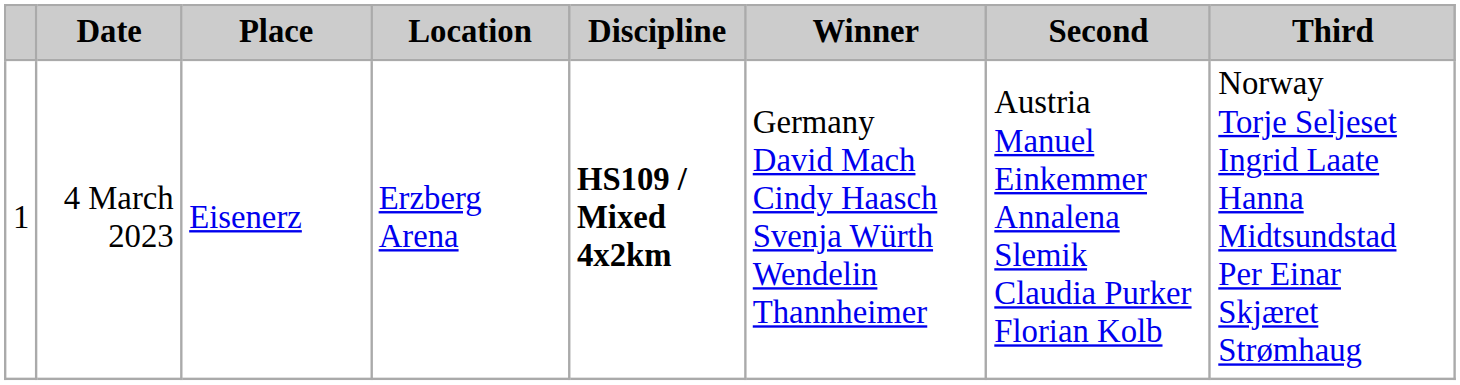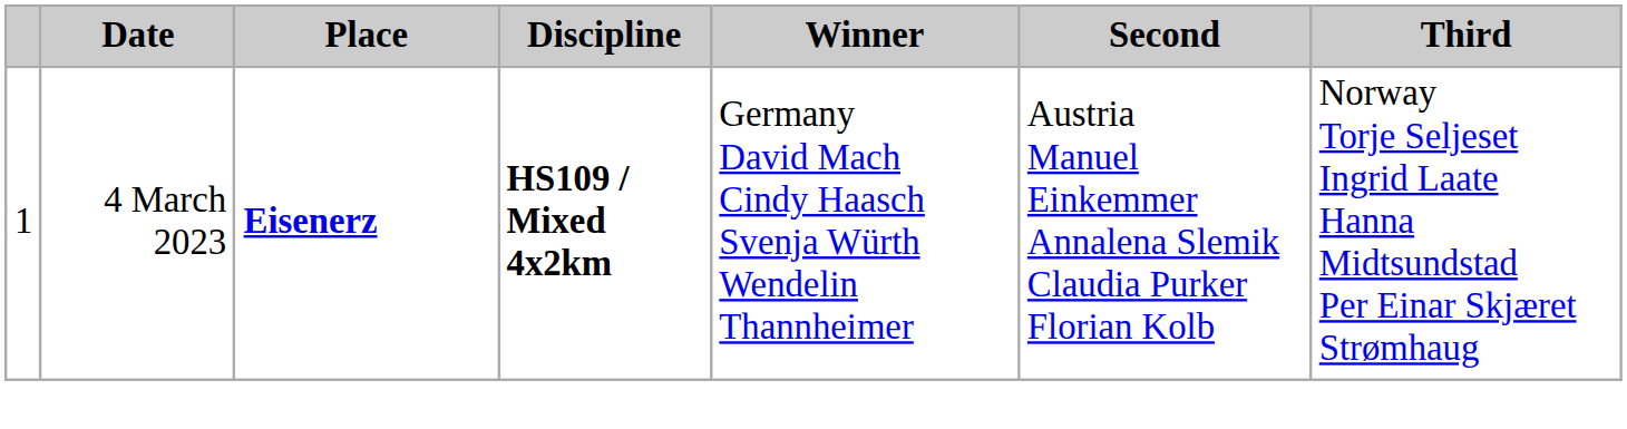- column: Location | Erzberg Arena
4 March 2023 | Place: normal -> bold
